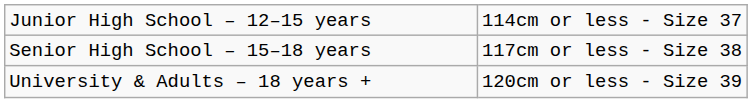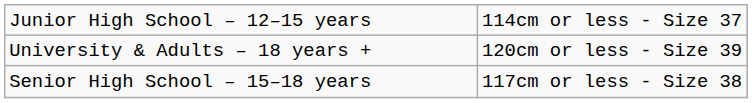rows swapped: Senior High School – 15–18 years <-> University & Adults – 18 years +
